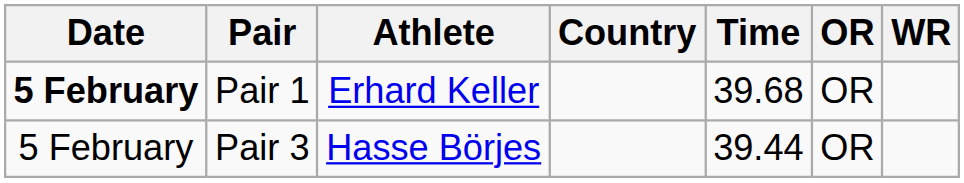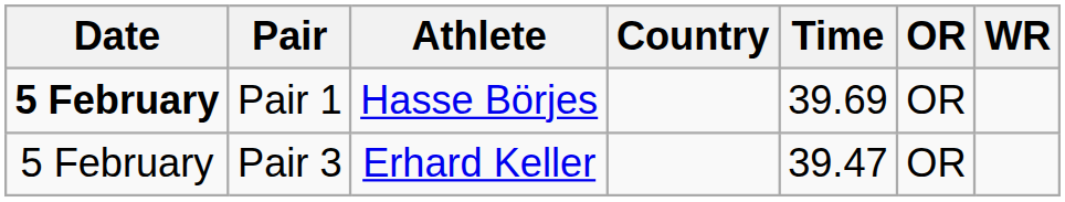Pair 1 | Athlete: Erhard Keller -> Hasse Börjes
Pair 1 | Time: 39.68 -> 39.69
Pair 3 | Athlete: Hasse Börjes -> Erhard Keller
Pair 3 | Time: 39.44 -> 39.47
